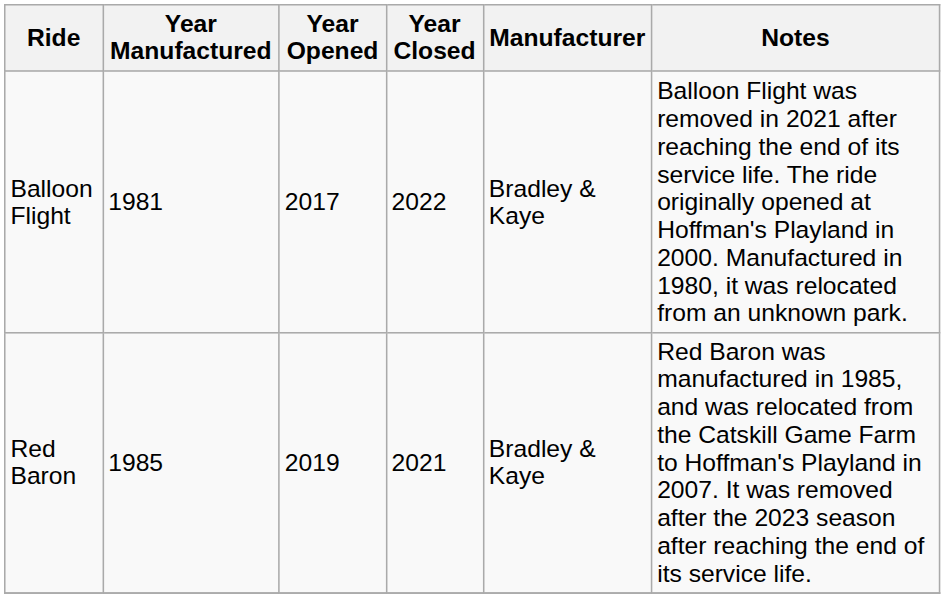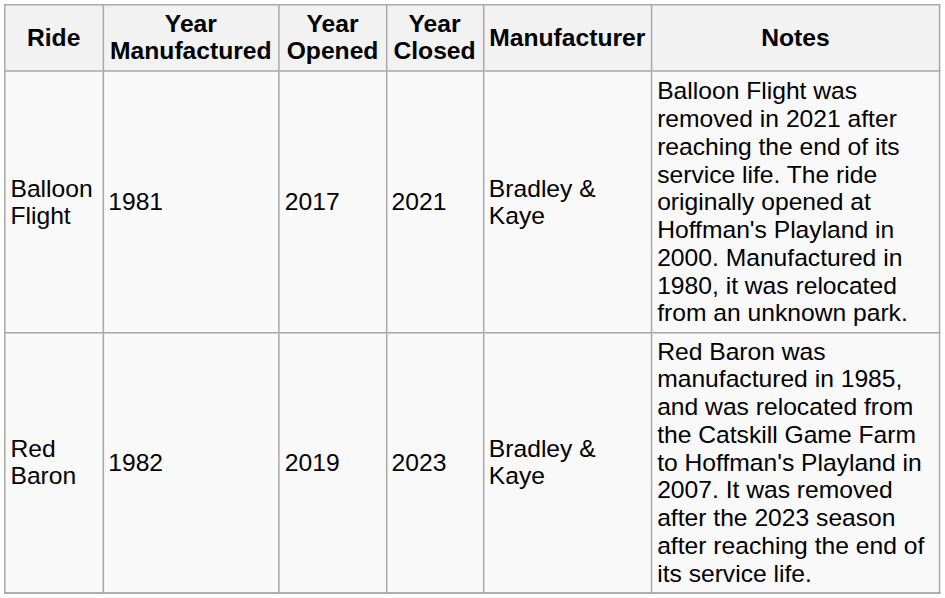Balloon Flight | Year Closed: 2022 -> 2021
Red Baron | Year Manufactured: 1985 -> 1982
Red Baron | Year Closed: 2021 -> 2023
